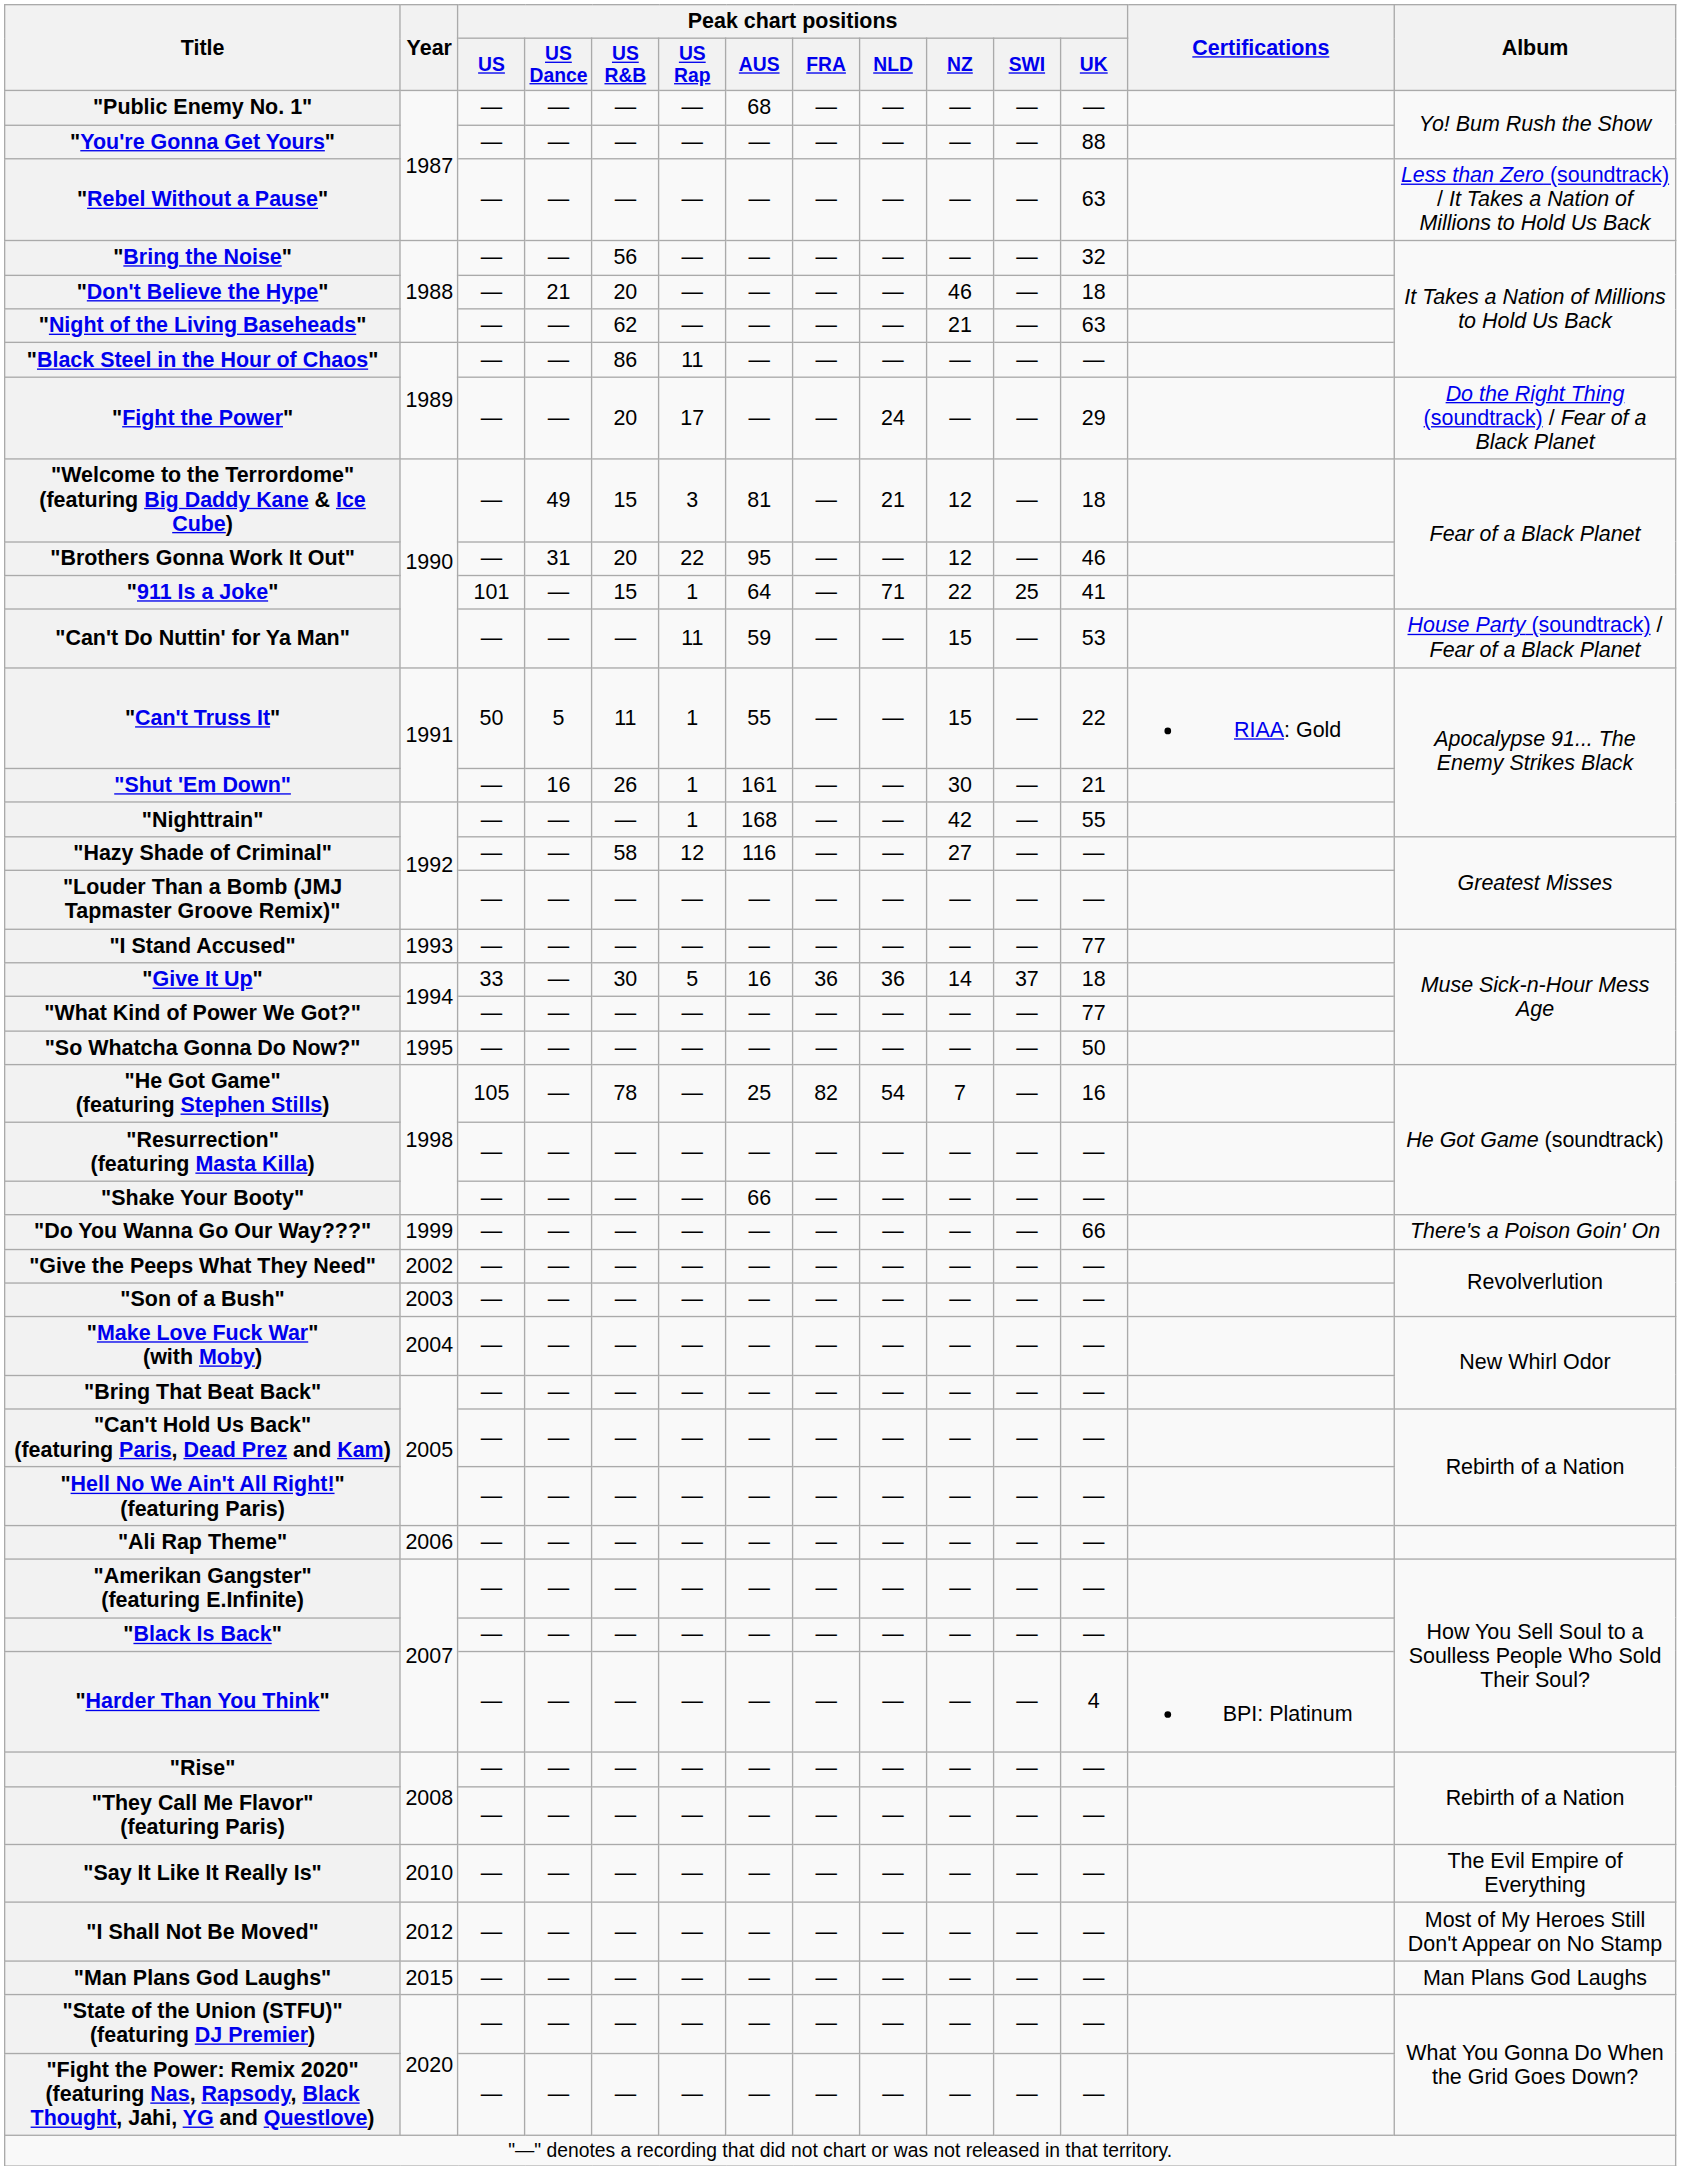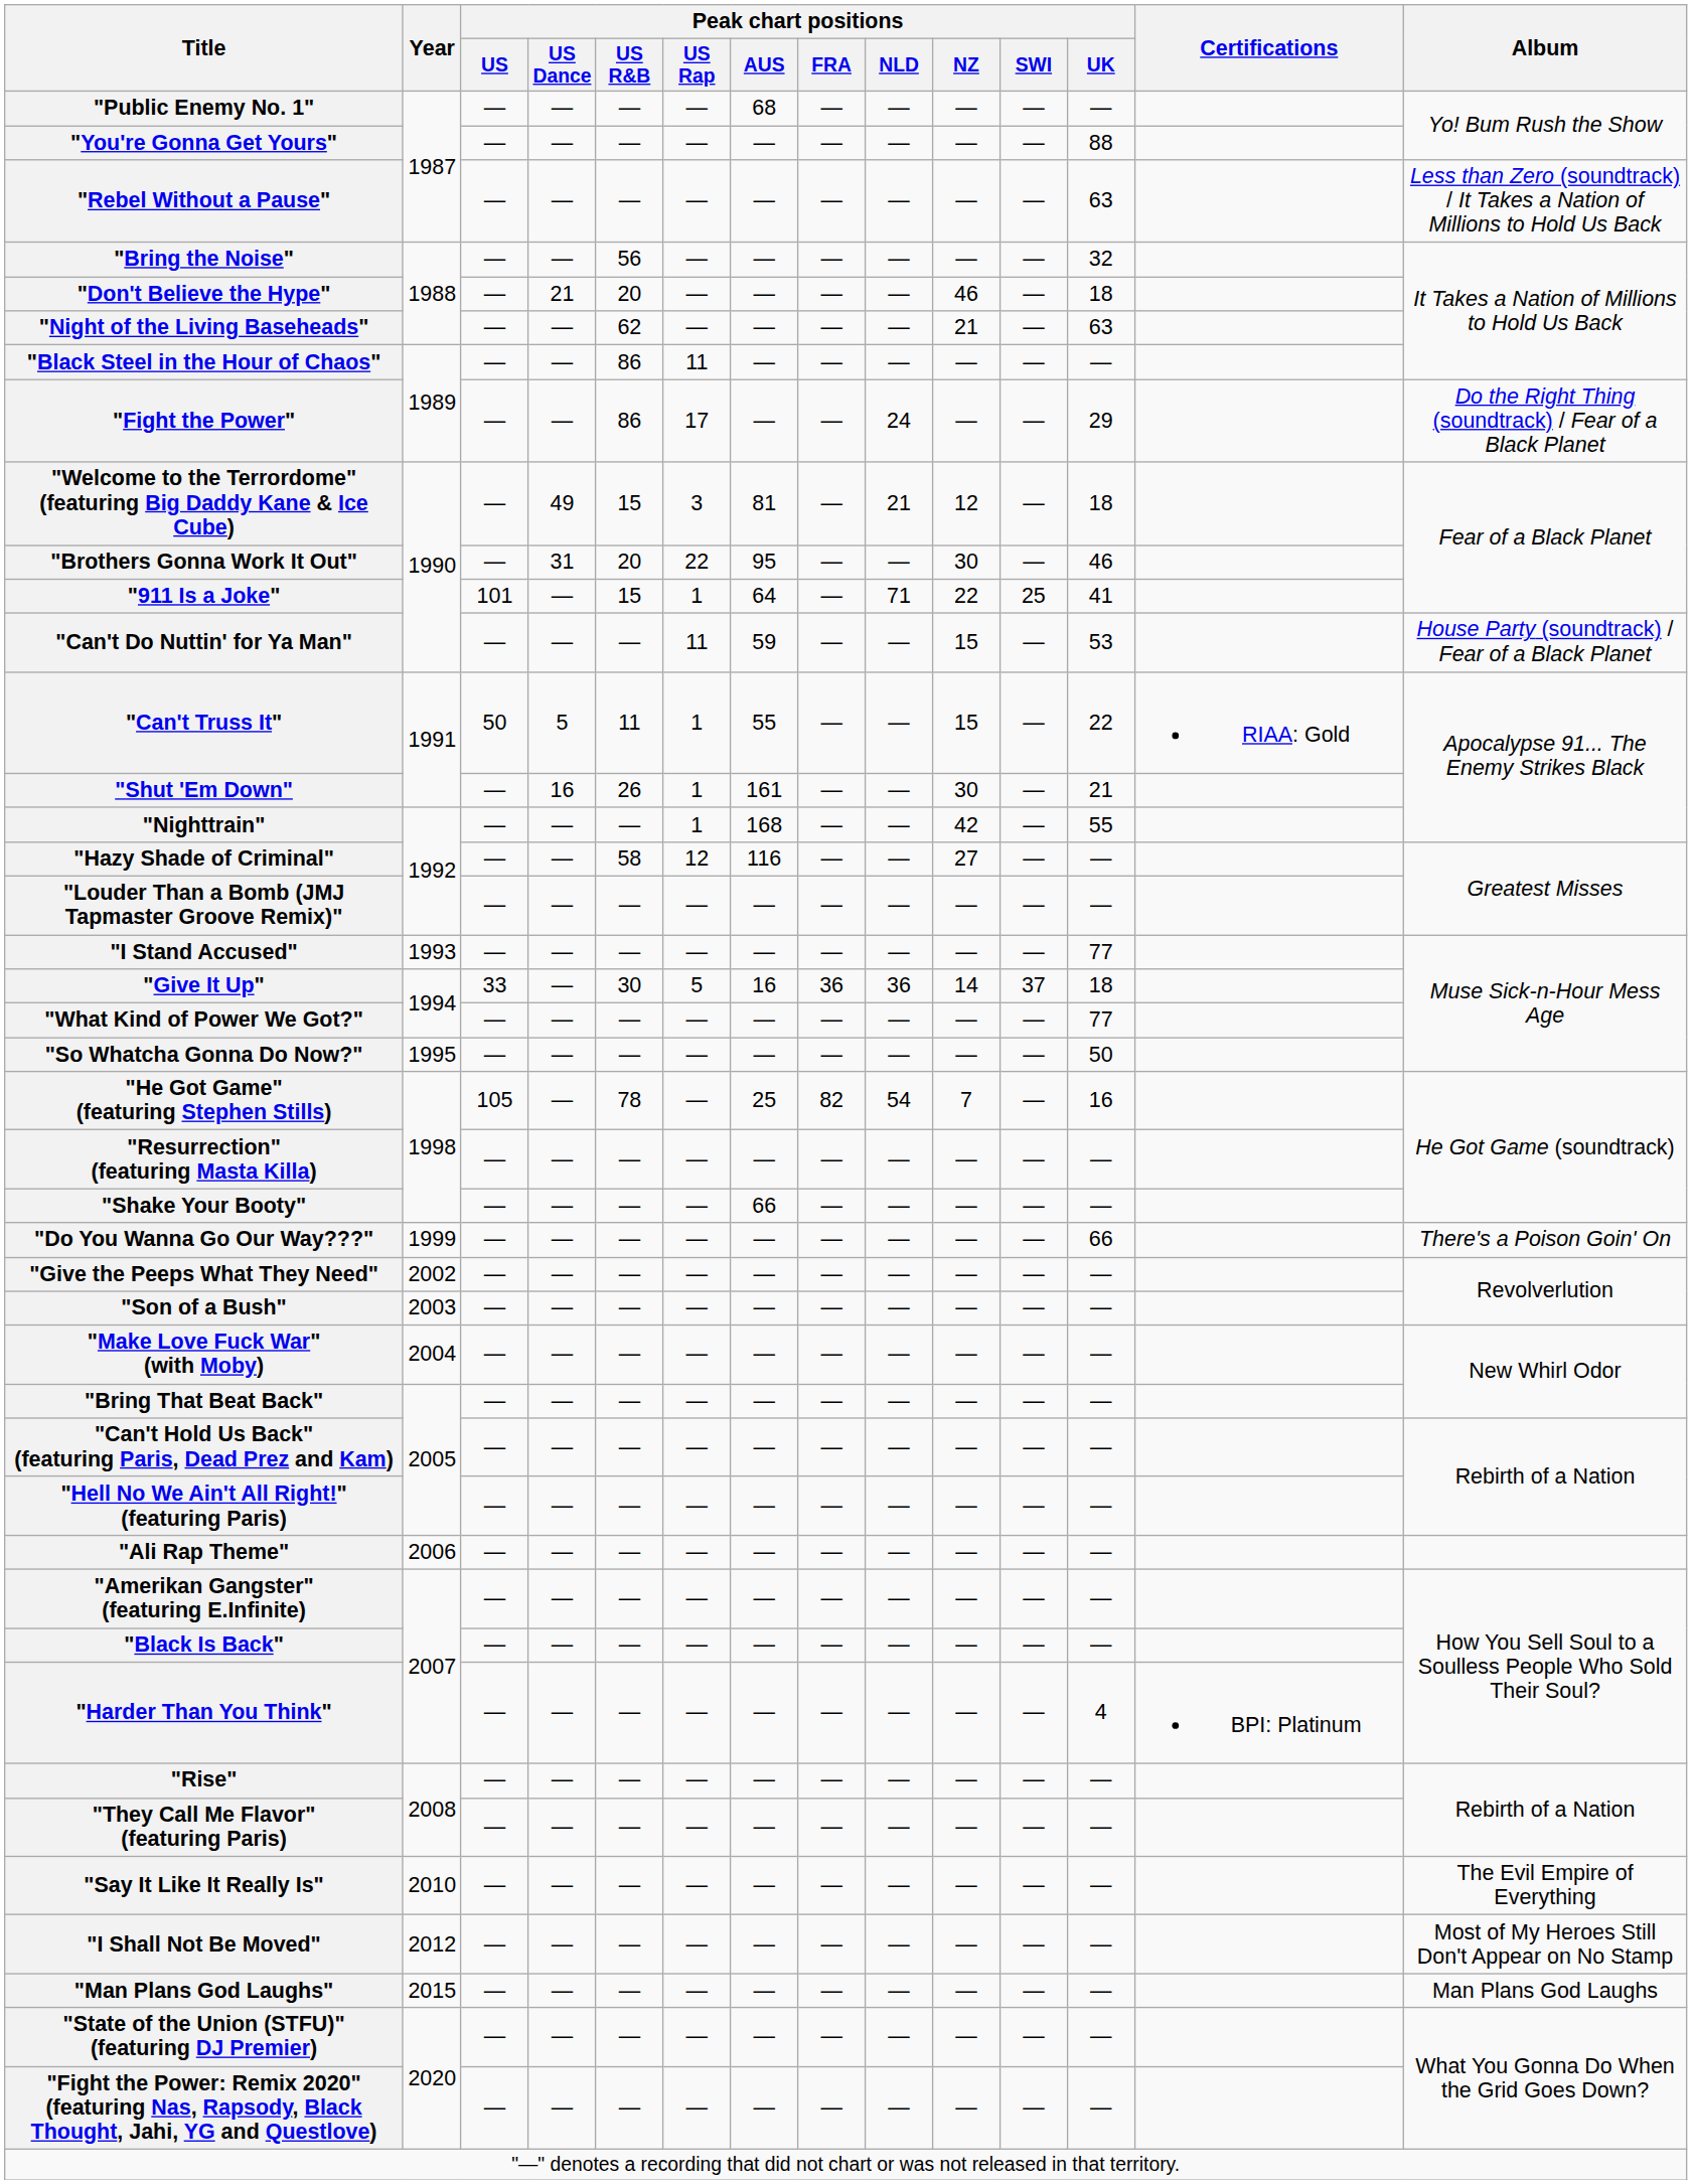"Fight the Power" | Peak chart positions / US R&B: 20 -> 86
"Brothers Gonna Work It Out" | Peak chart positions / NZ: 12 -> 30
